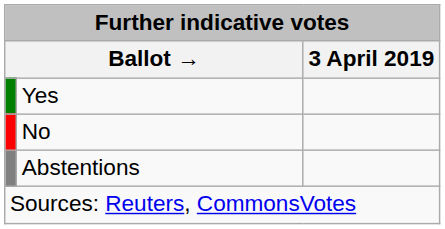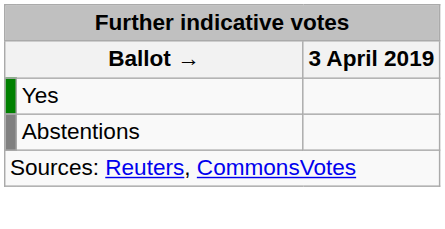- row: No
